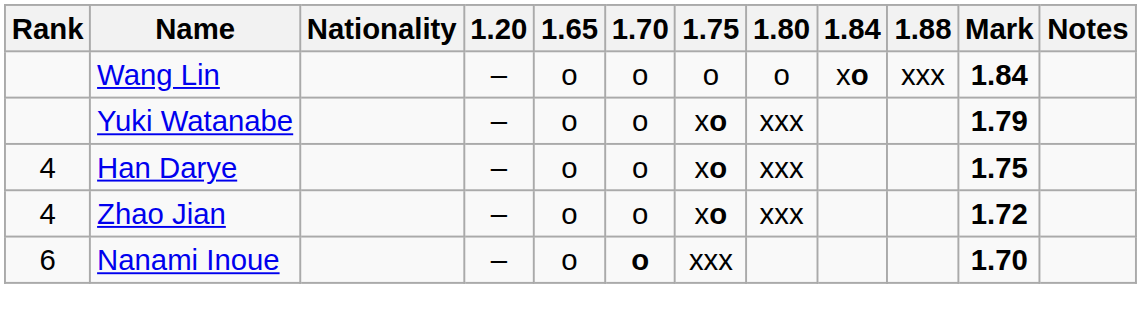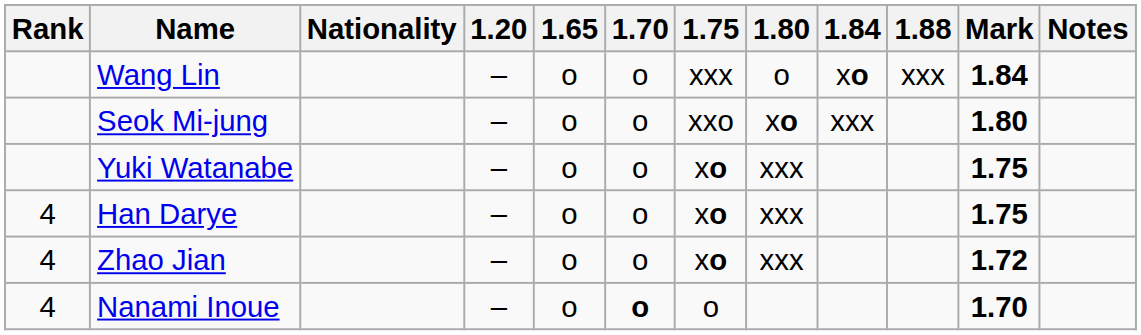Wang Lin | 1.75: o -> xxx
+ row: Seok Mi-jung | – | o | o | xxo | xo | xxx | 1.80
Yuki Watanabe | Mark: 1.79 -> 1.75
Nanami Inoue | Rank: 6 -> 4
Nanami Inoue | 1.75: xxx -> o
